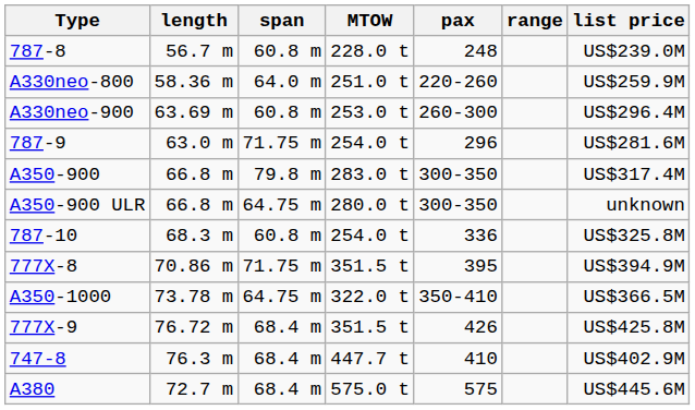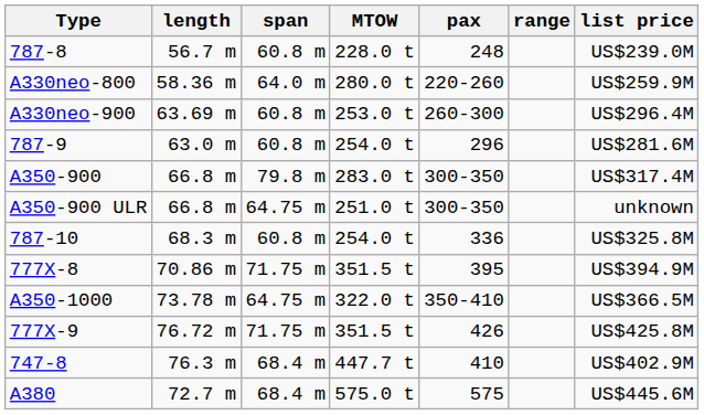A330neo-800 | MTOW: 251.0 t -> 280.0 t
787-9 | span: 71.75 m -> 60.8 m
A350-900 ULR | MTOW: 280.0 t -> 251.0 t
777X-9 | span: 68.4 m -> 71.75 m
